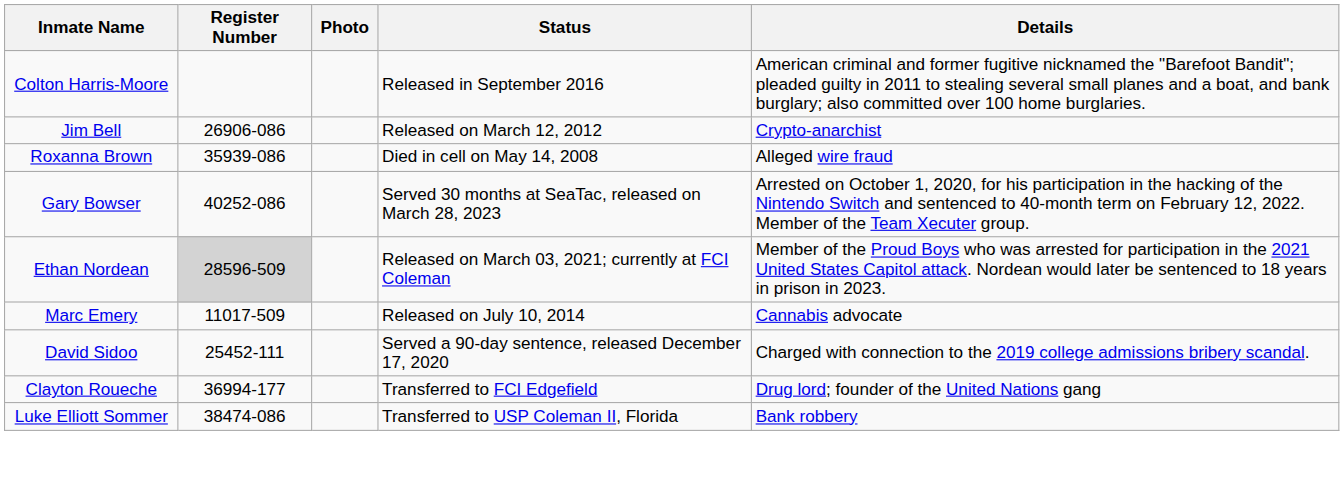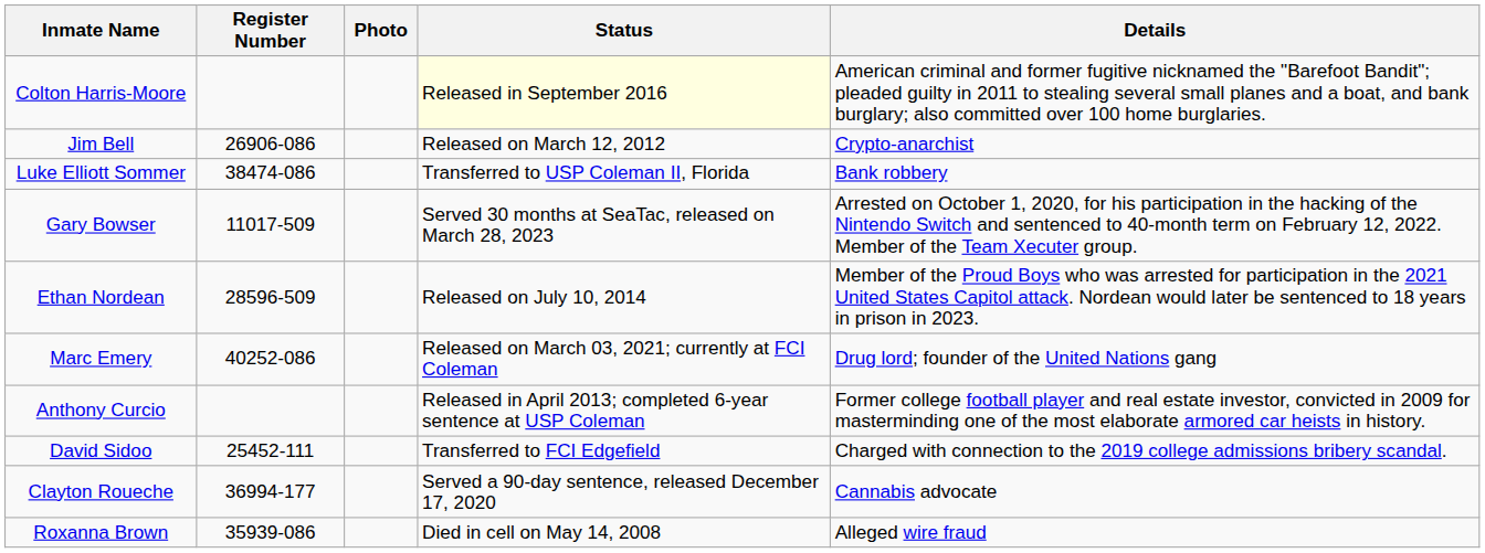Colton Harris-Moore | Status: no background -> lightyellow background
rows swapped: Roxanna Brown <-> Luke Elliott Sommer
Gary Bowser | Register Number: 40252-086 -> 11017-509
Ethan Nordean | Register Number: lightgrey background -> no background
Ethan Nordean | Status: Released on March 03, 2021; currently at FCI Coleman -> Released on July 10, 2014
Marc Emery | Register Number: 11017-509 -> 40252-086
Marc Emery | Status: Released on July 10, 2014 -> Released on March 03, 2021; currently at FCI Coleman
Marc Emery | Details: Cannabis advocate -> Drug lord; founder of the United Nations gang
+ row: Anthony Curcio | Released in April 2013; completed 6-year sentence at USP Coleman | Former college football player and real estate investor, convicted in 2009 for masterminding one of the most elaborate armored car heists in history.
David Sidoo | Status: Served a 90-day sentence, released December 17, 2020 -> Transferred to FCI Edgefield
Clayton Roueche | Status: Transferred to FCI Edgefield -> Served a 90-day sentence, released December 17, 2020
Clayton Roueche | Details: Drug lord; founder of the United Nations gang -> Cannabis advocate
